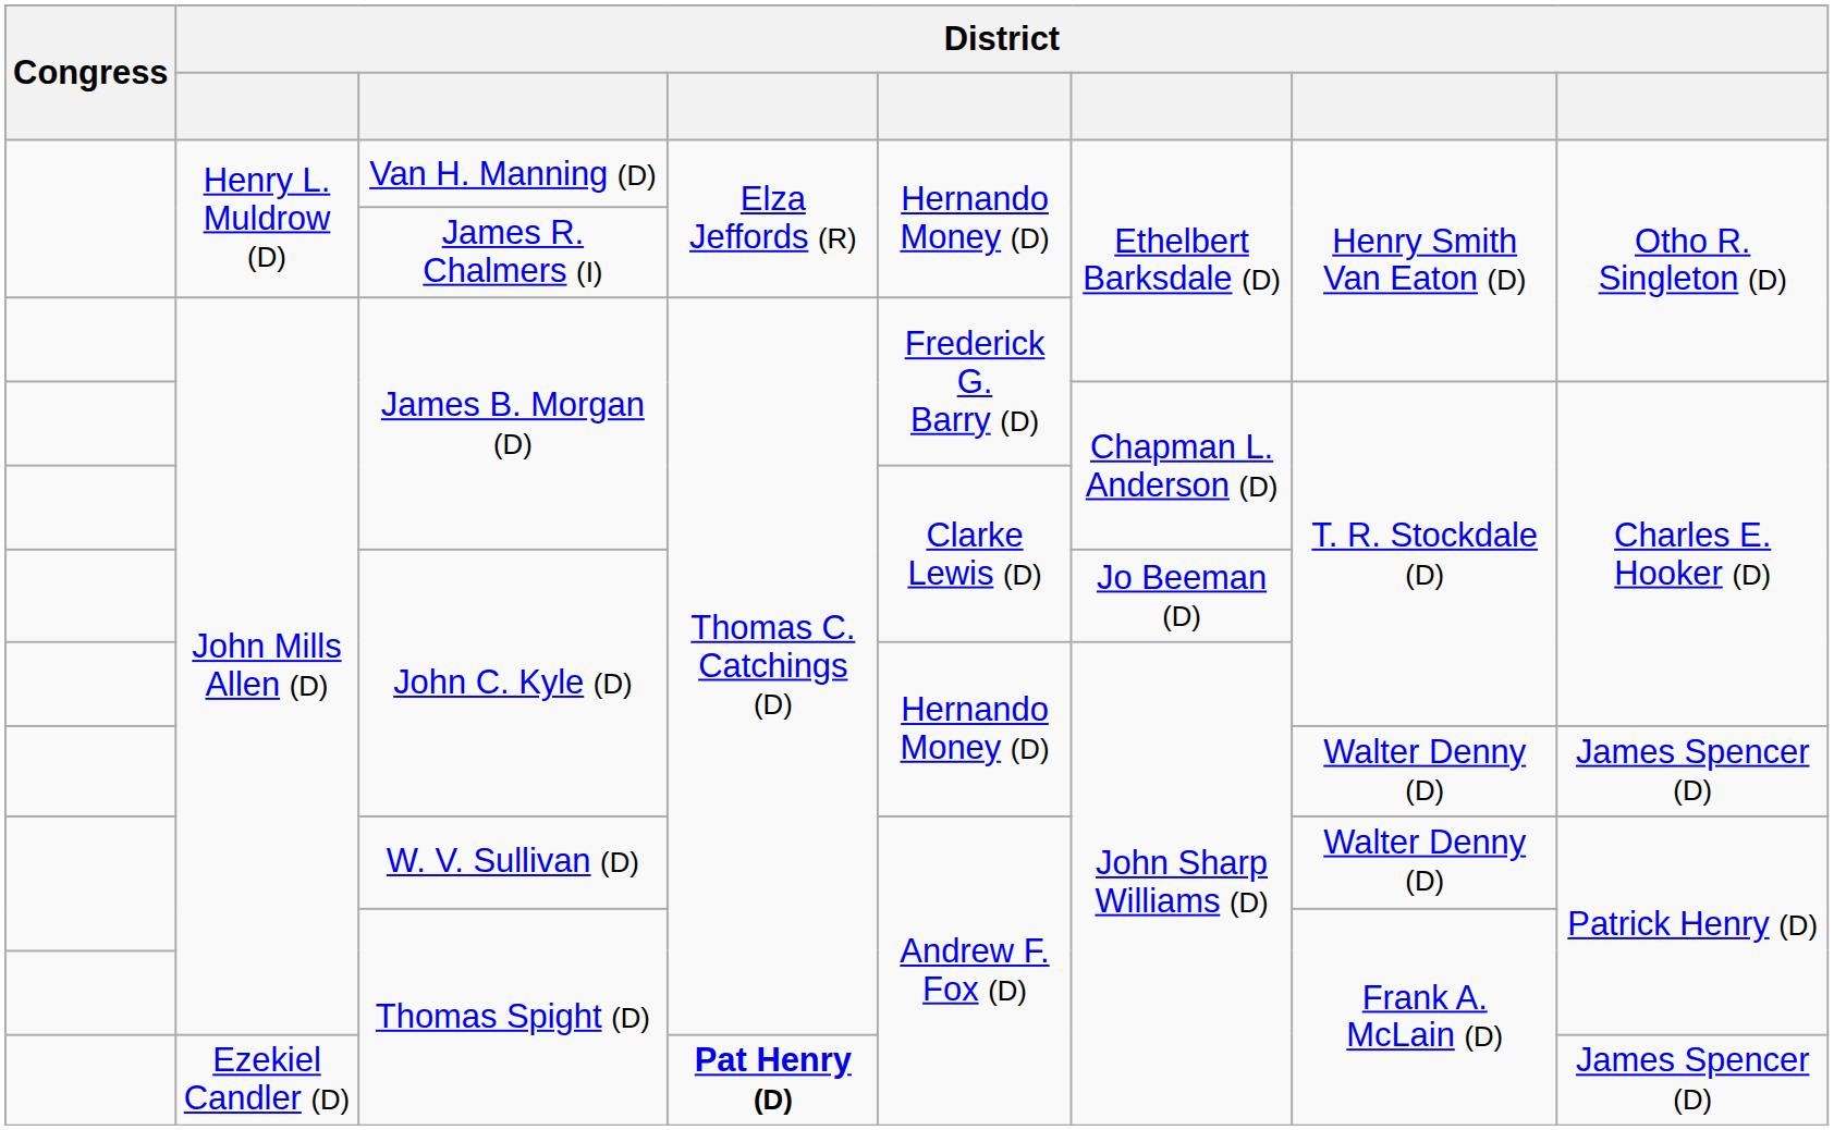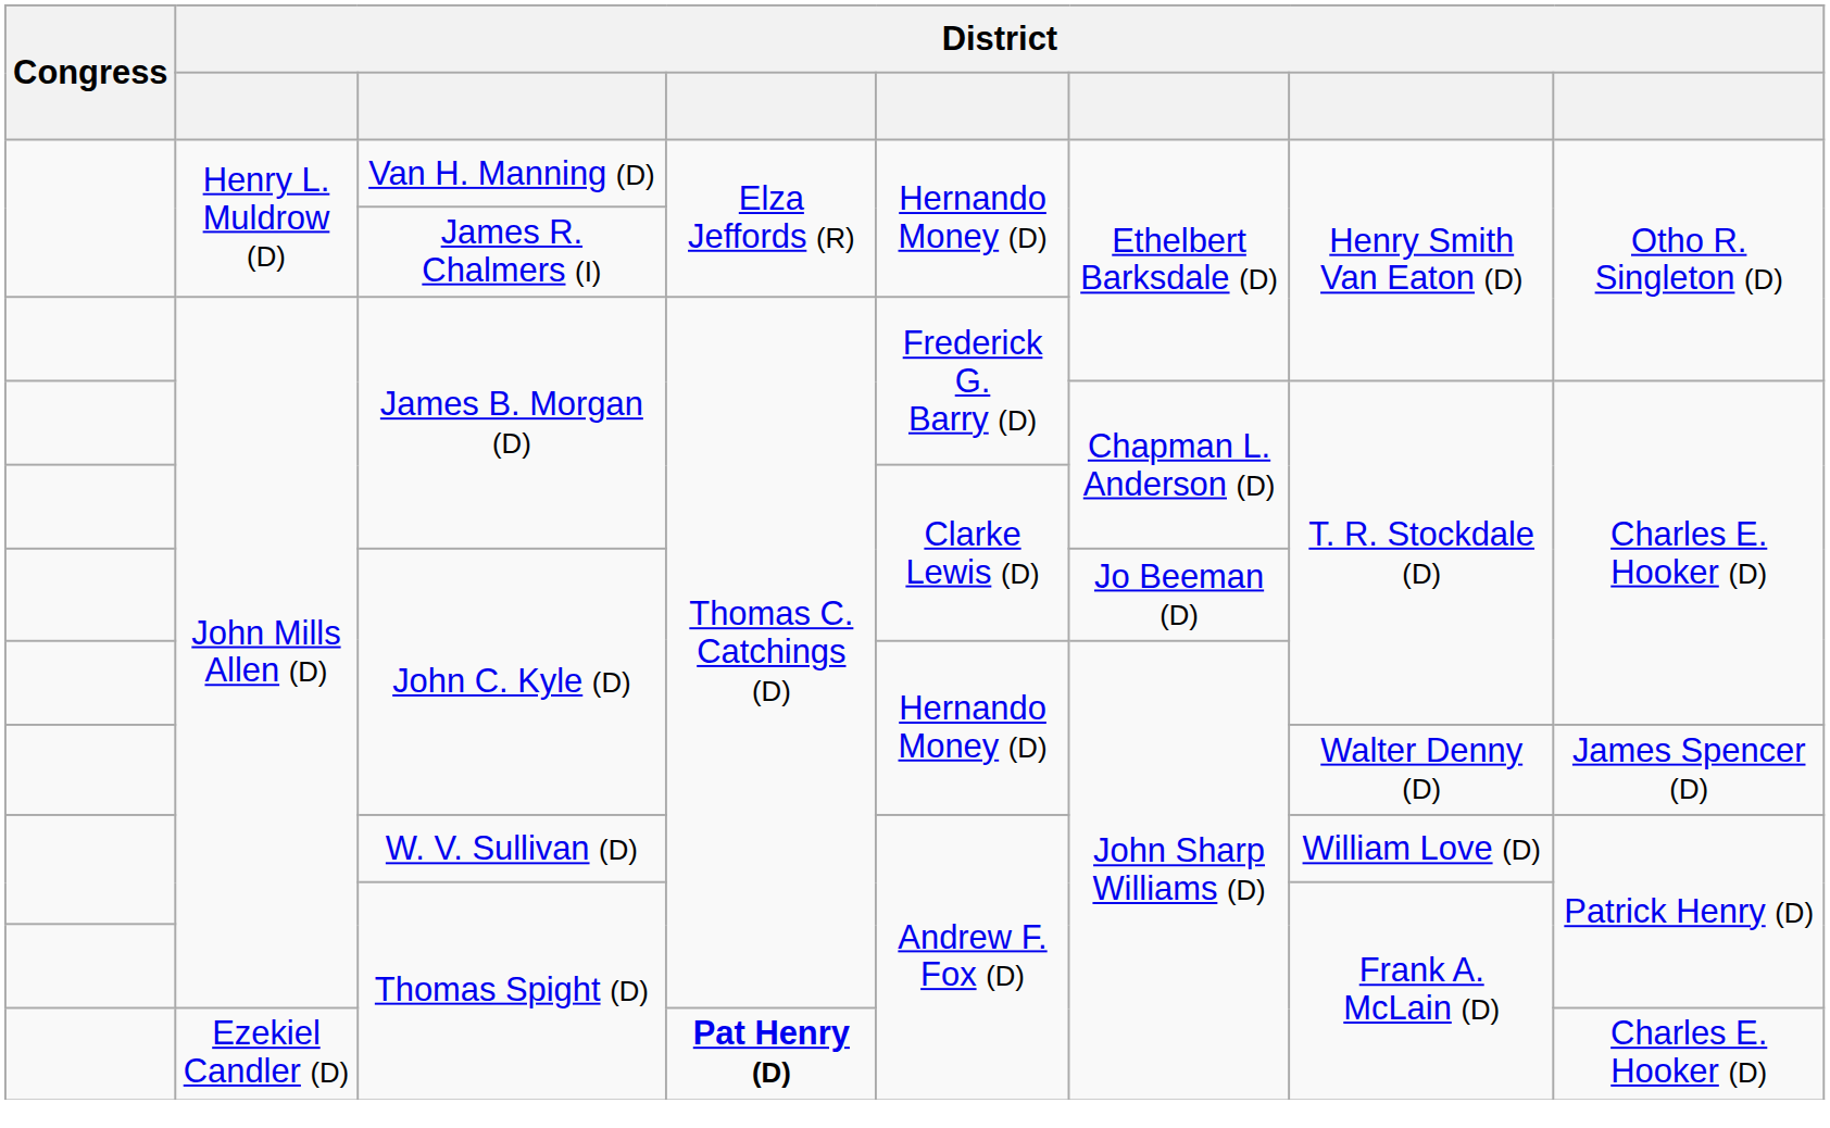W. V. Sullivan (D) | column 7: Walter Denny (D) -> William Love (D)
Ezekiel Candler (D) / Thomas Spight (D) | column 8: James Spencer (D) -> Charles E. Hooker (D)
